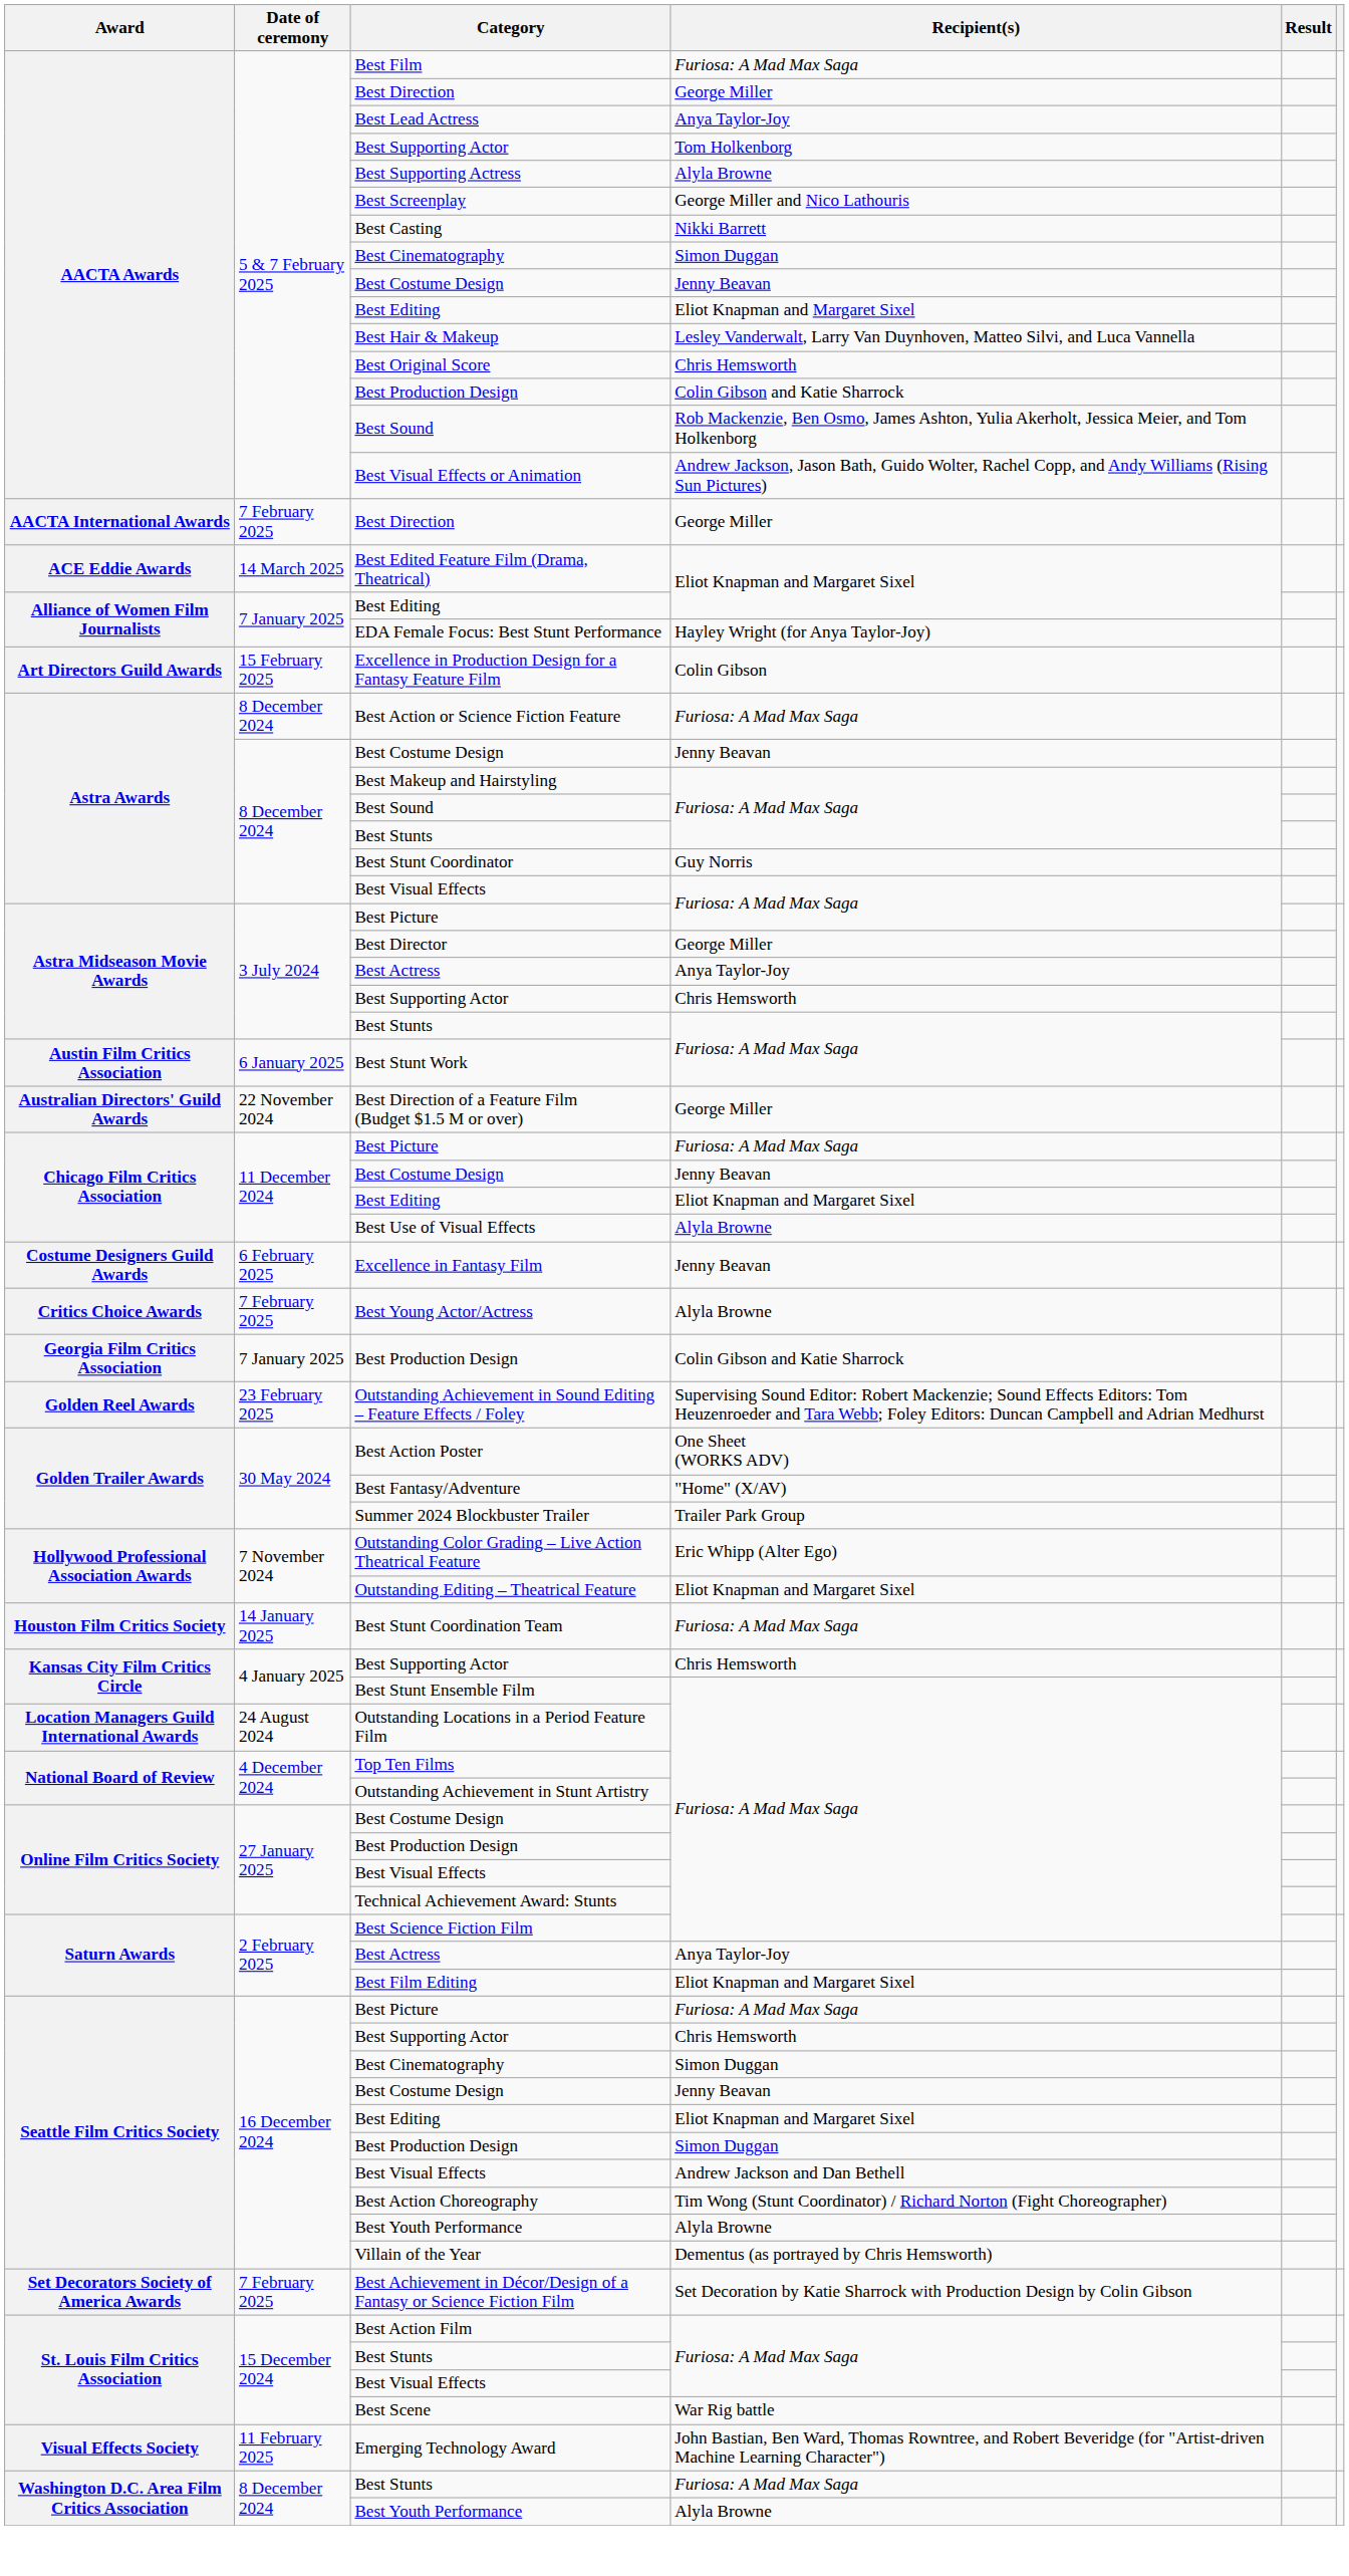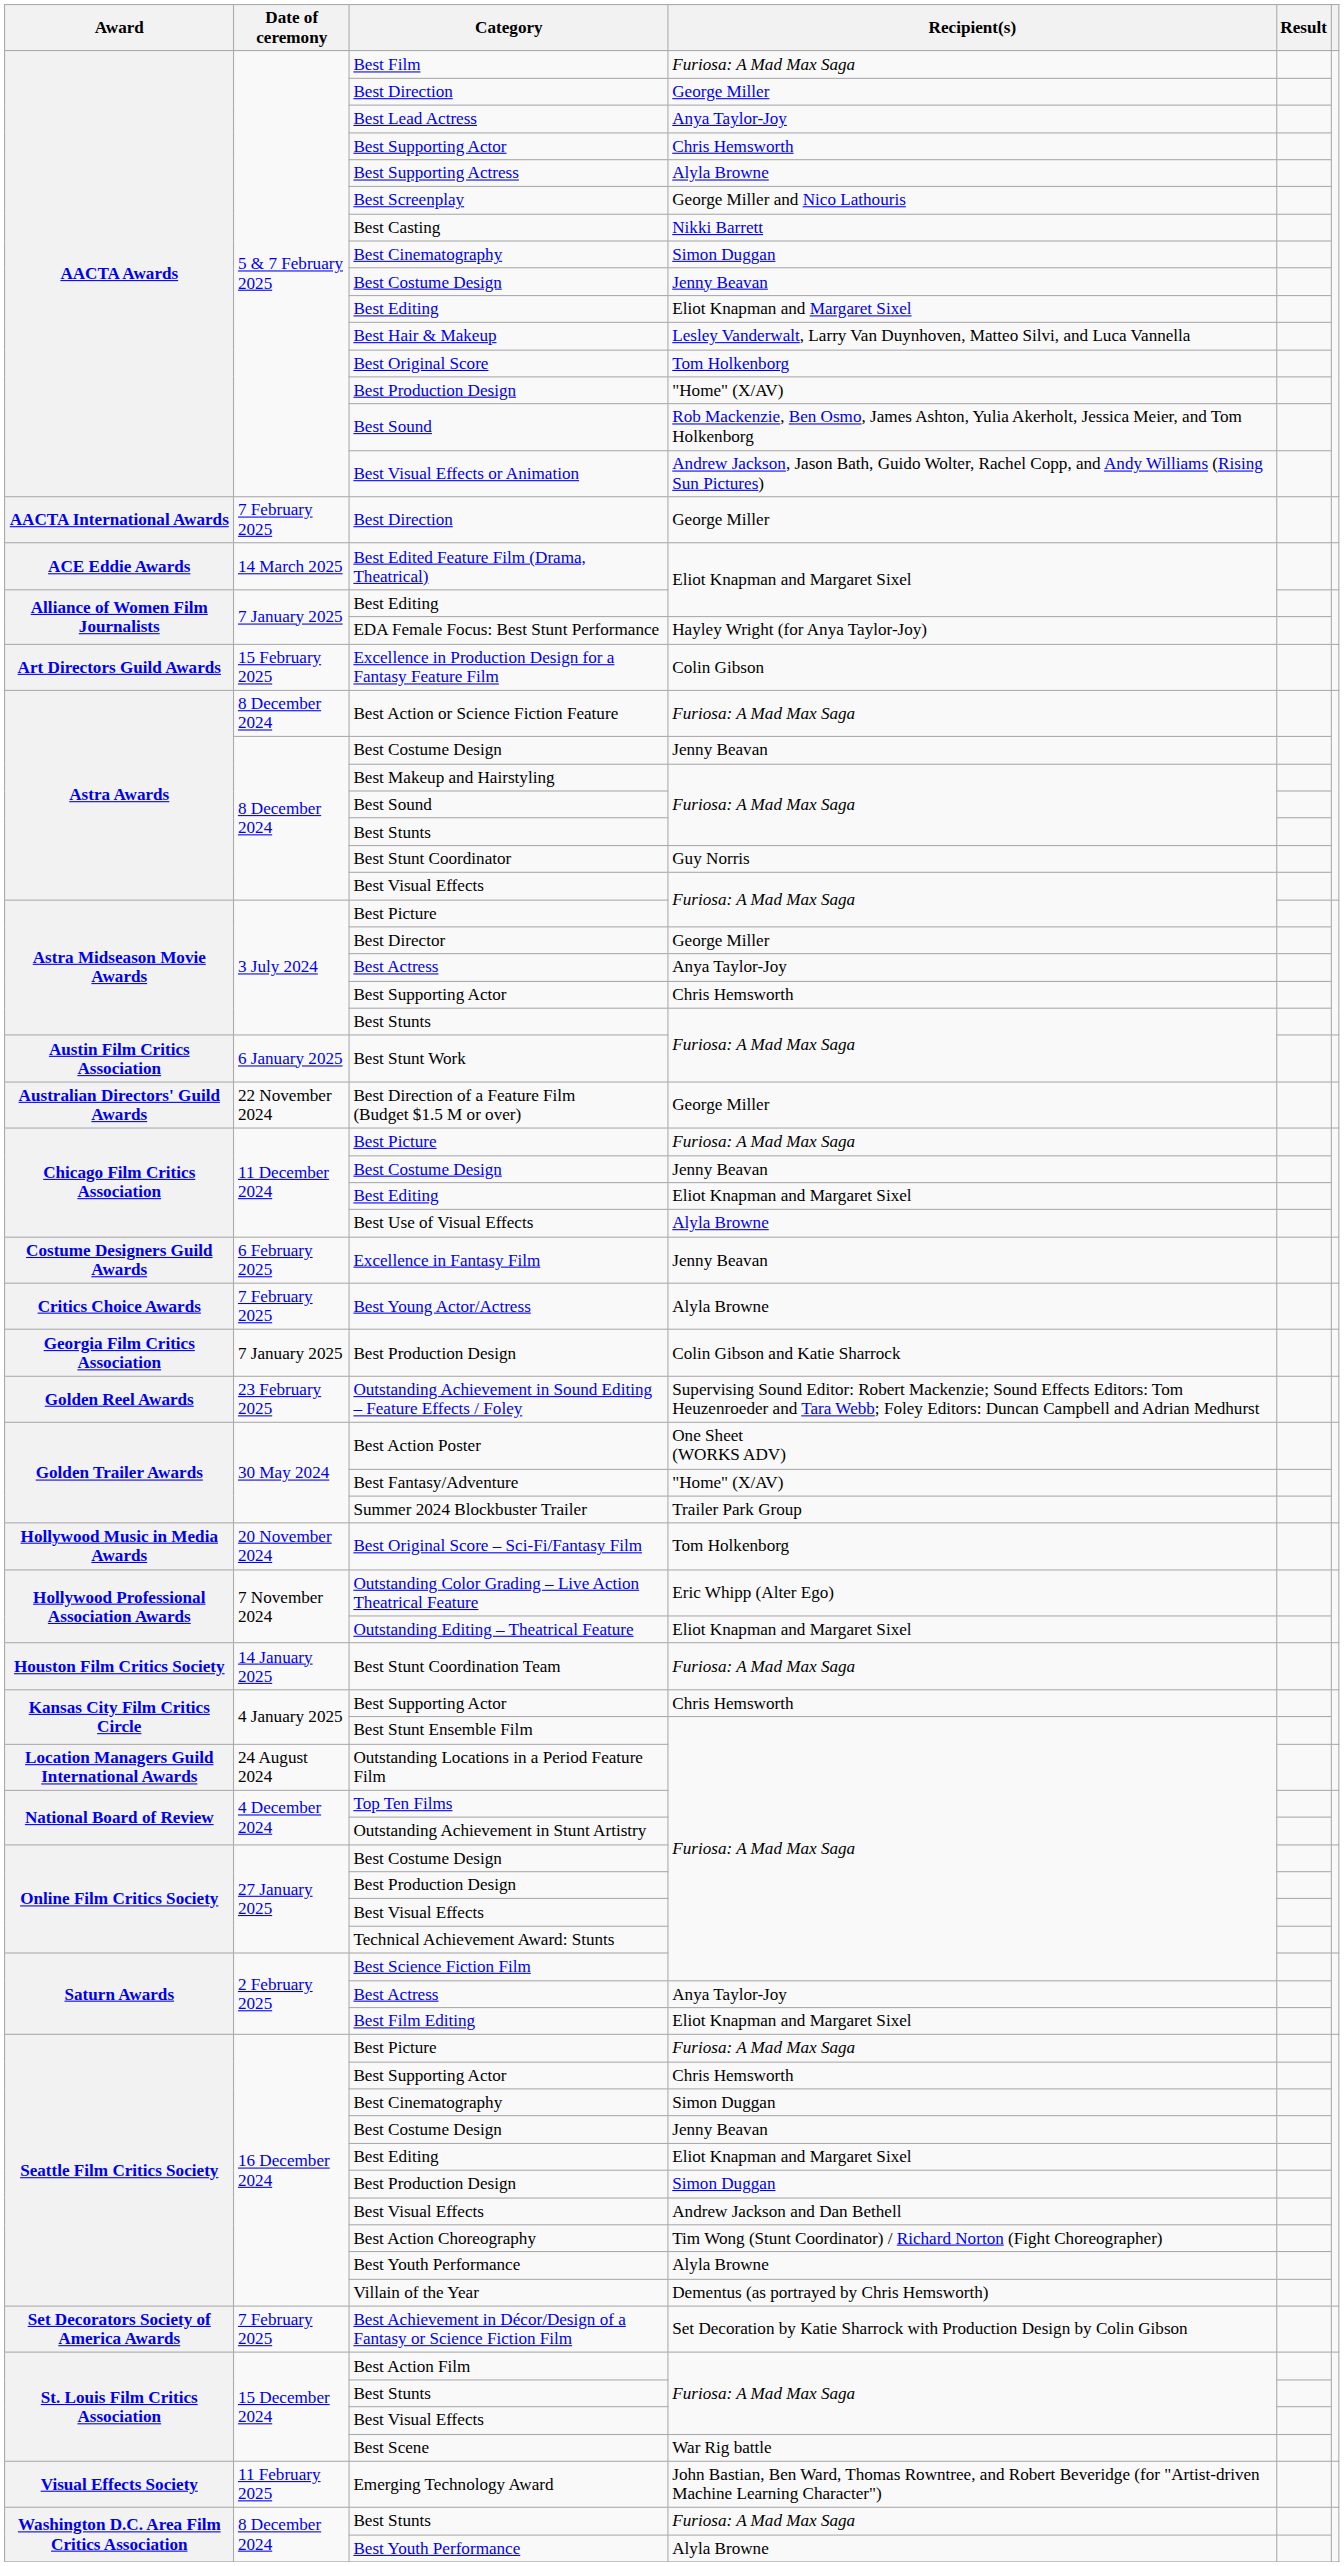AACTA Awards / Best Supporting Actor | Recipient(s): Tom Holkenborg -> Chris Hemsworth
Best Original Score | Recipient(s): Chris Hemsworth -> Tom Holkenborg
AACTA Awards / Best Production Design | Recipient(s): Colin Gibson and Katie Sharrock -> "Home" (X/AV)
+ row: Hollywood Music in Media Awards | 20 November 2024 | Best Original Score – Sci-Fi/Fantasy Film | Tom Holkenborg
